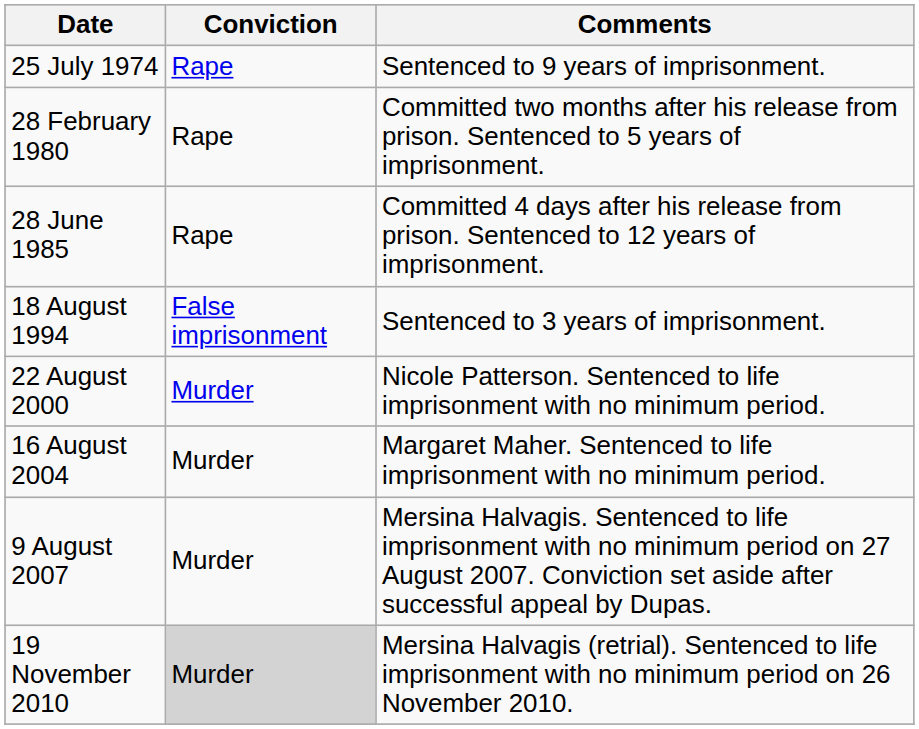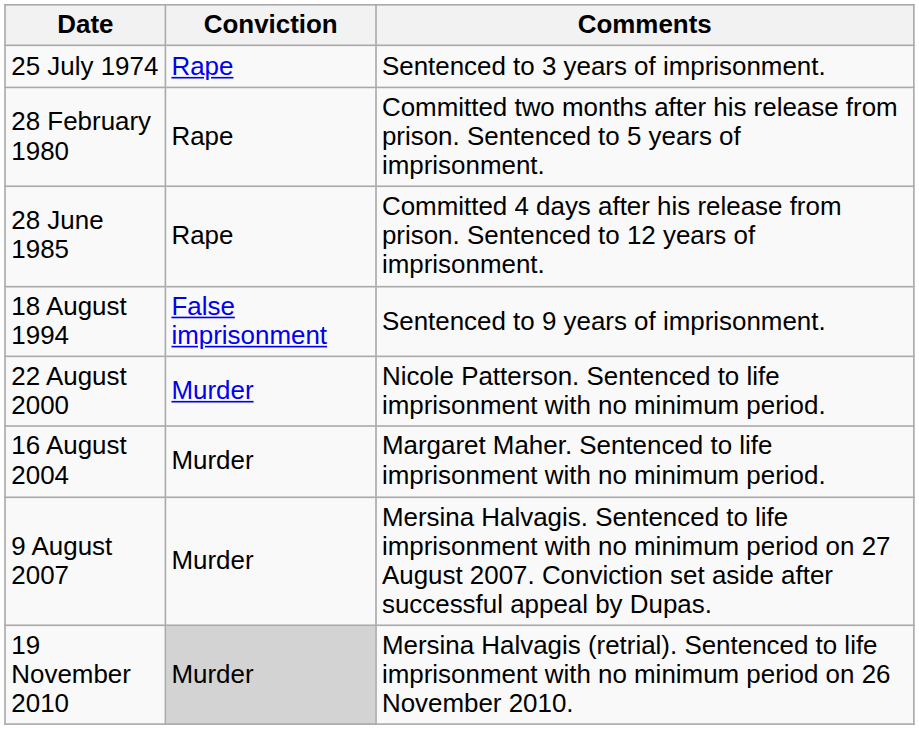25 July 1974 | Comments: Sentenced to 9 years of imprisonment. -> Sentenced to 3 years of imprisonment.
18 August 1994 | Comments: Sentenced to 3 years of imprisonment. -> Sentenced to 9 years of imprisonment.
